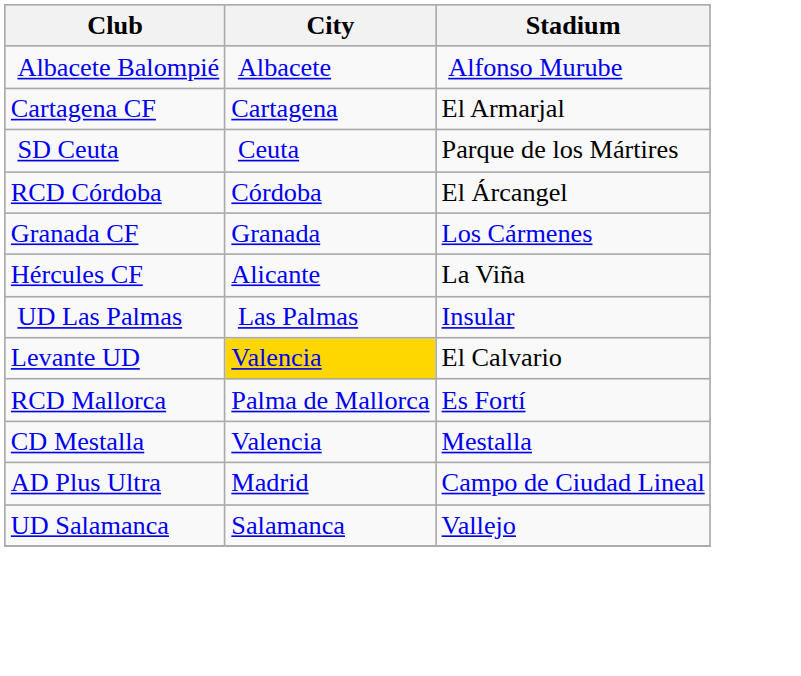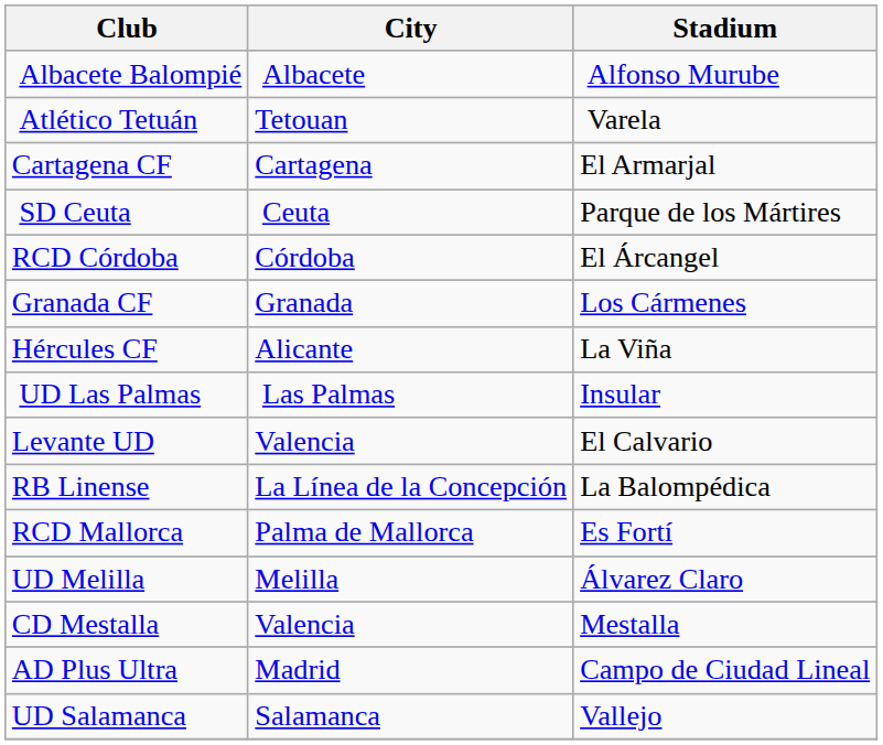+ row: Atlético Tetuán | Tetouan | Varela
Levante UD | City: gold background -> no background
+ row: RB Linense | La Línea de la Concepción | La Balompédica
+ row: UD Melilla | Melilla | Álvarez Claro
